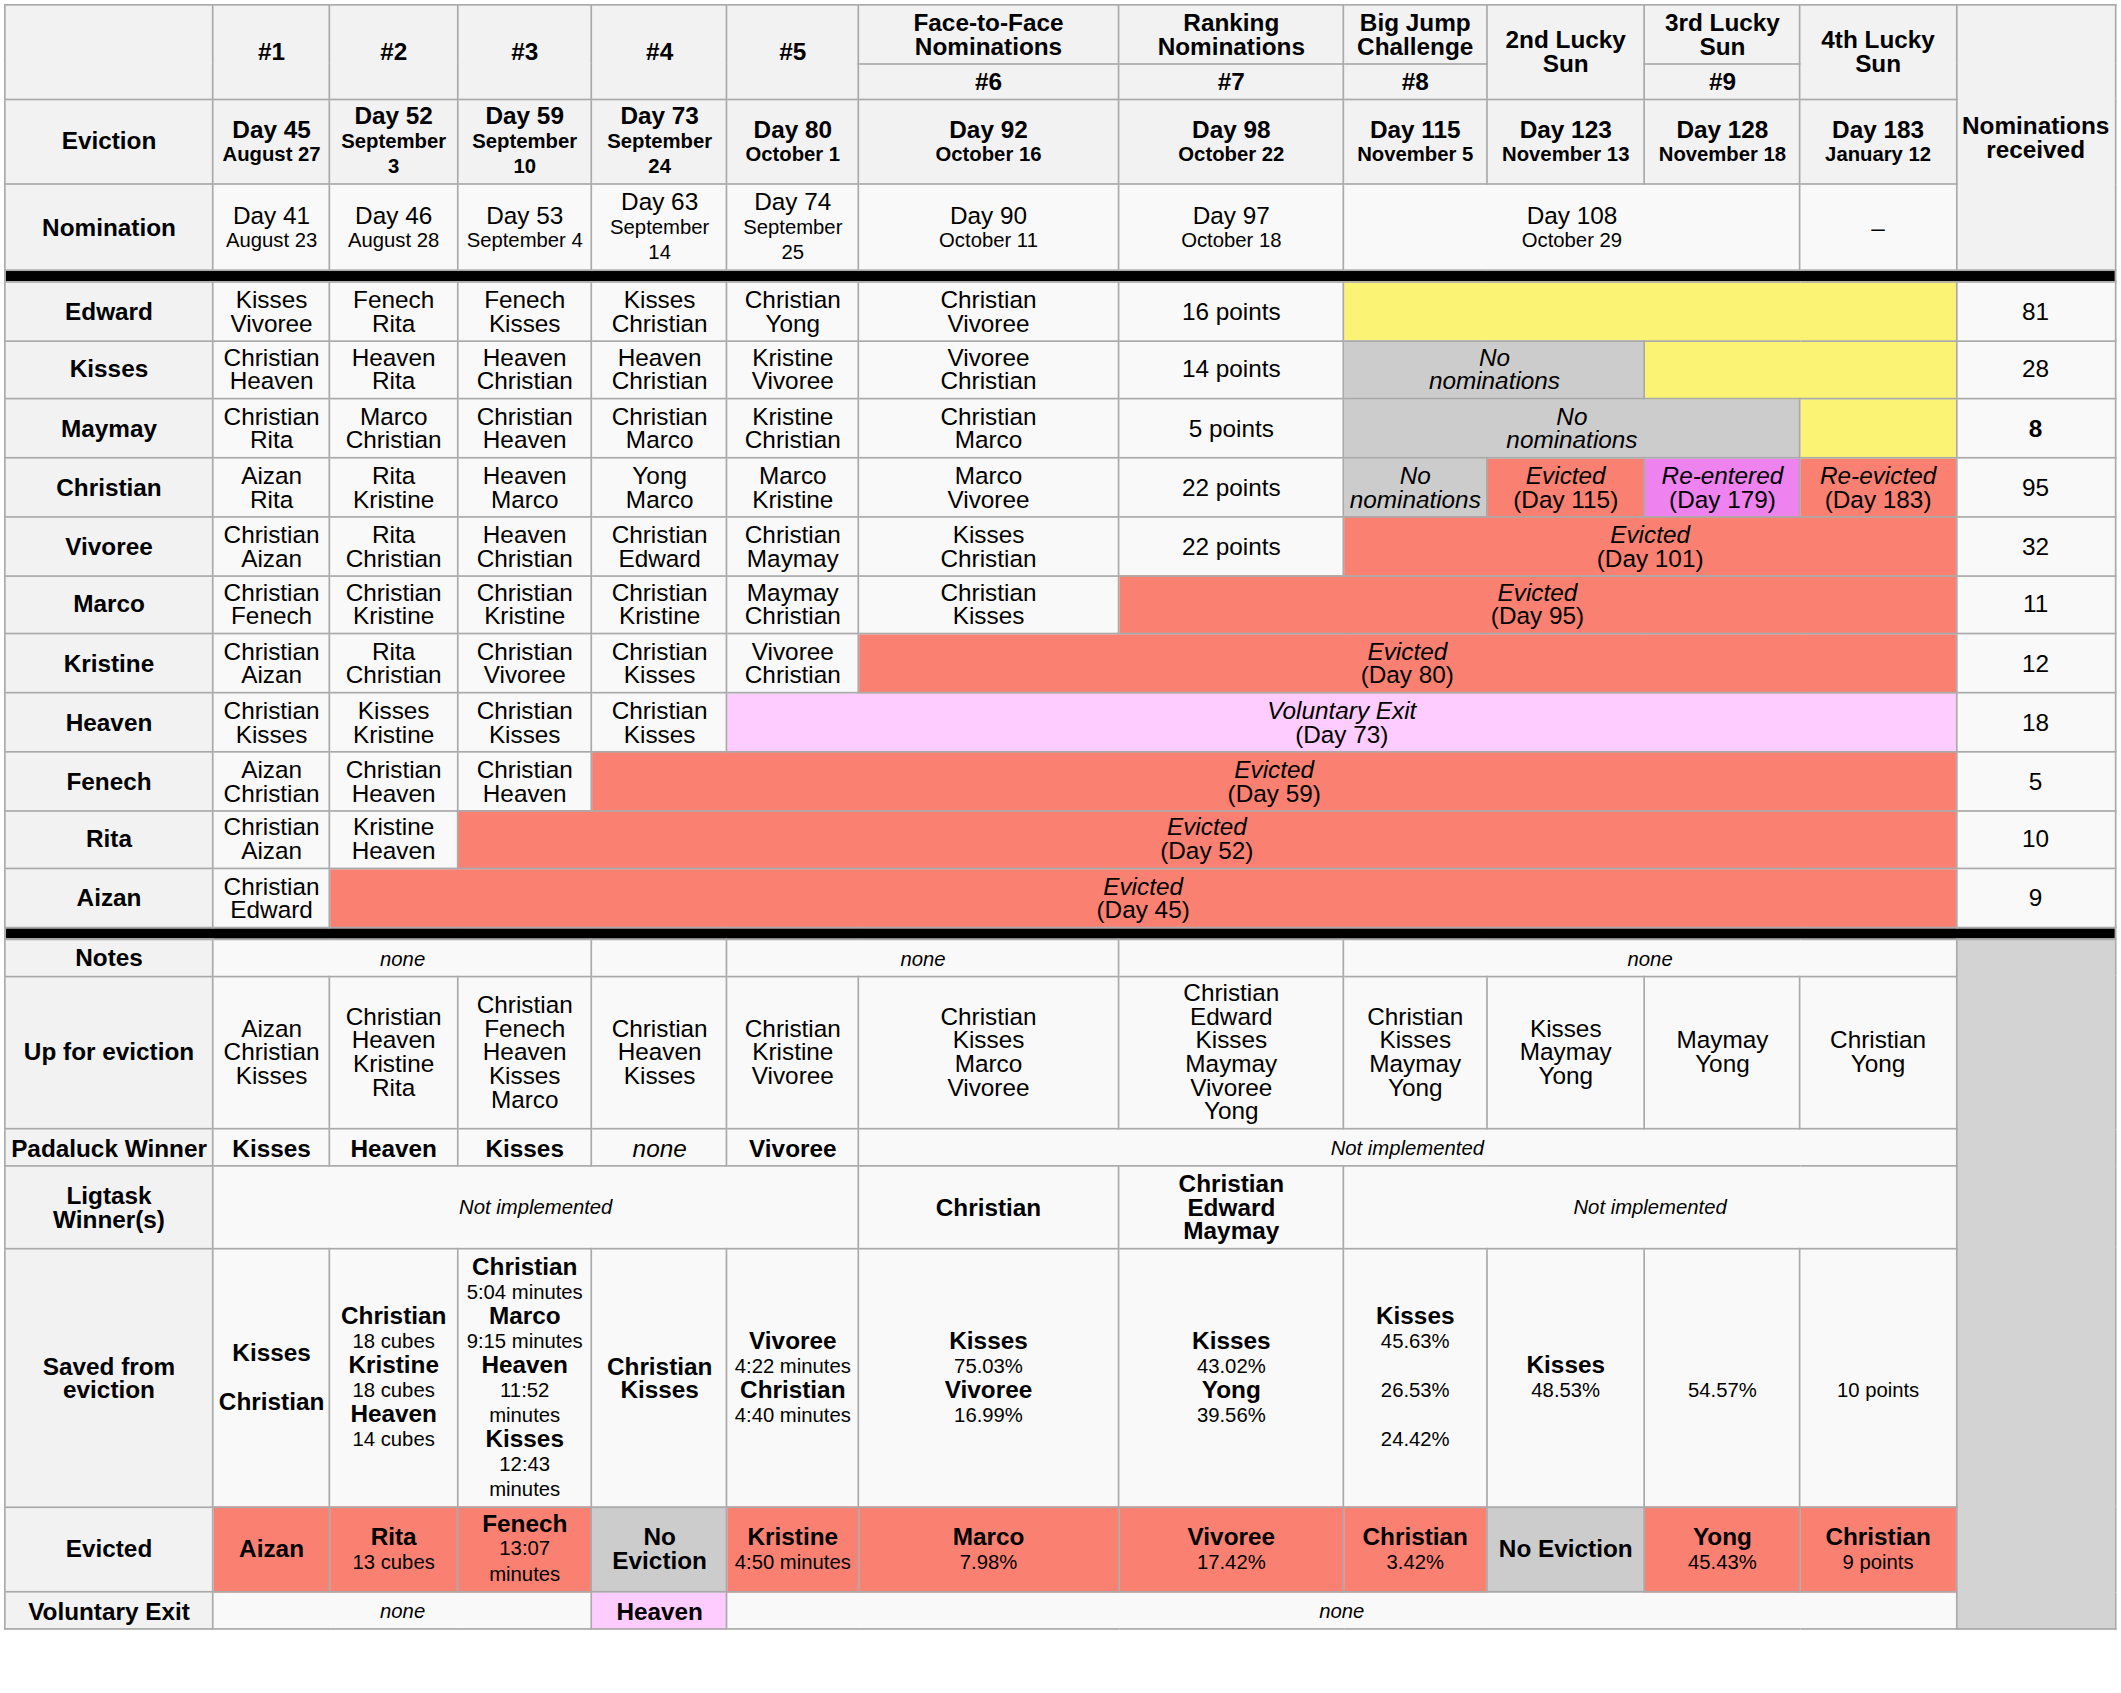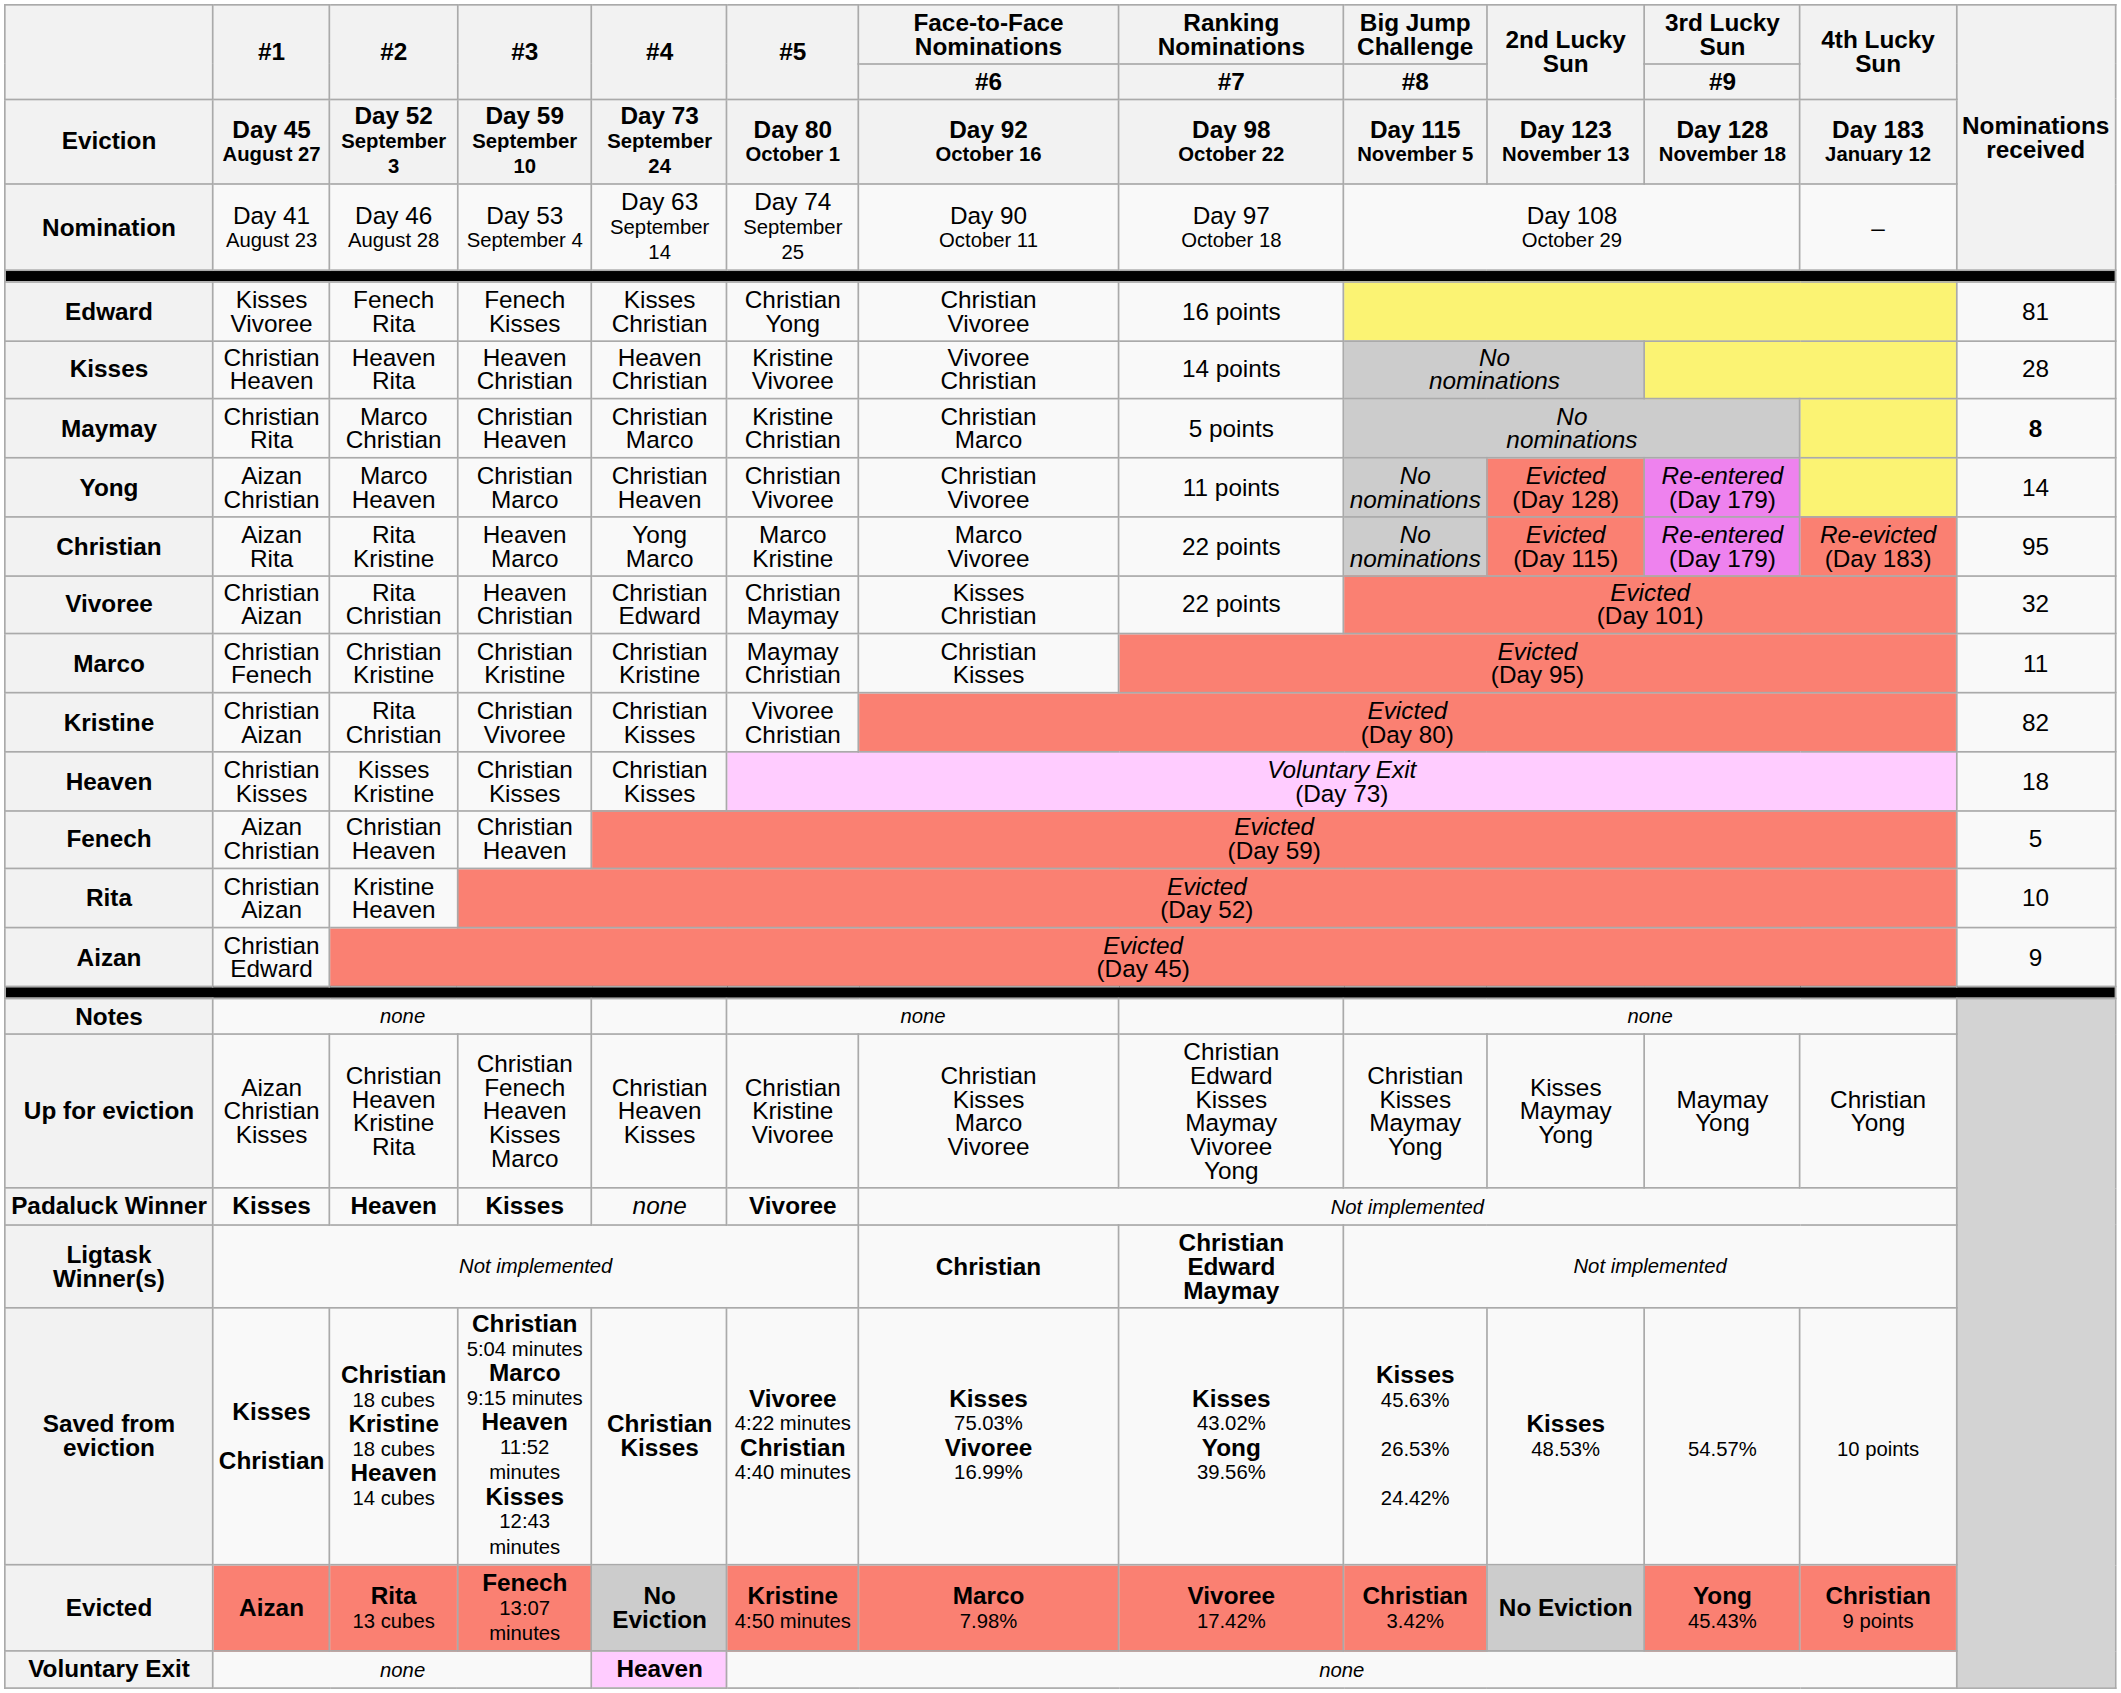+ row: Yong | Aizan Christian | Marco Heaven | Christian Marco | Christian Heaven | Christian Vivoree | Christian Vivoree | 11 points | No nominations | Evicted (Day 128) | Re-entered (Day 179) | 14
Kristine | Nominations received: 12 -> 82
